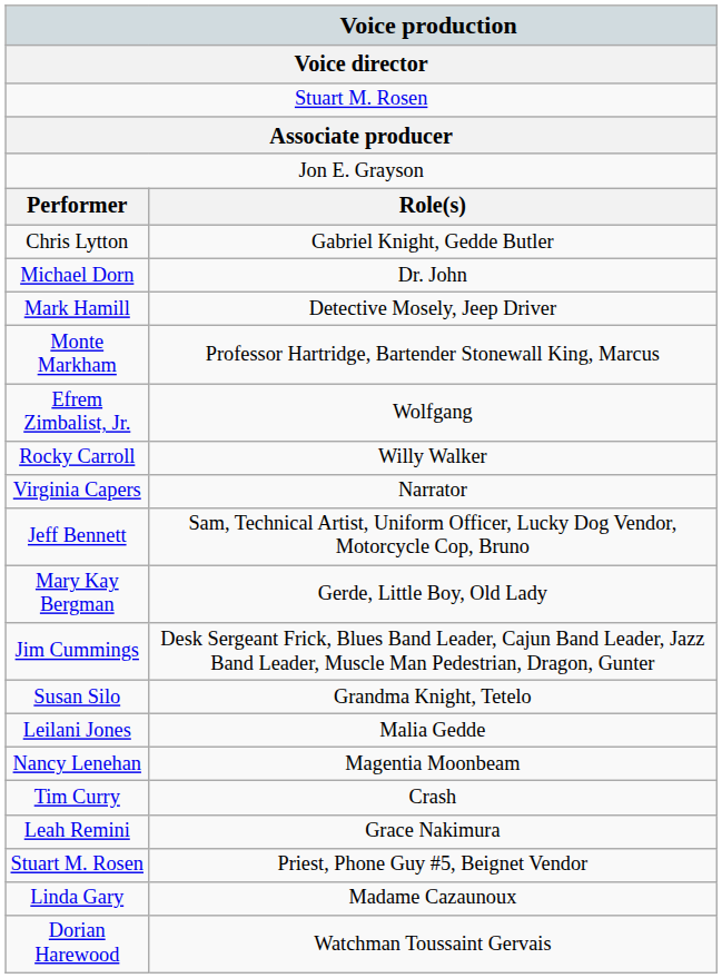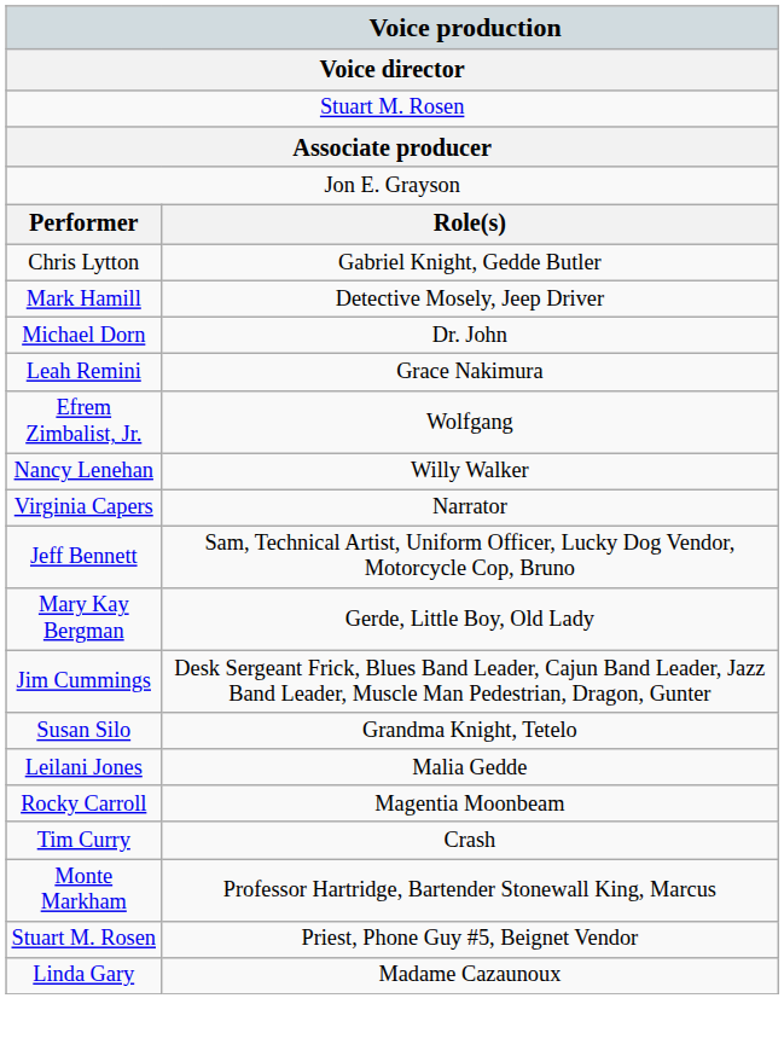rows swapped: Detective Mosely, Jeep Driver <-> Dr. John
rows swapped: Grace Nakimura <-> Professor Hartridge, Bartender Stonewall King, Marcus
Willy Walker | column 1: Rocky Carroll -> Nancy Lenehan
Magentia Moonbeam | column 1: Nancy Lenehan -> Rocky Carroll
- row: Dorian Harewood | Watchman Toussaint Gervais
